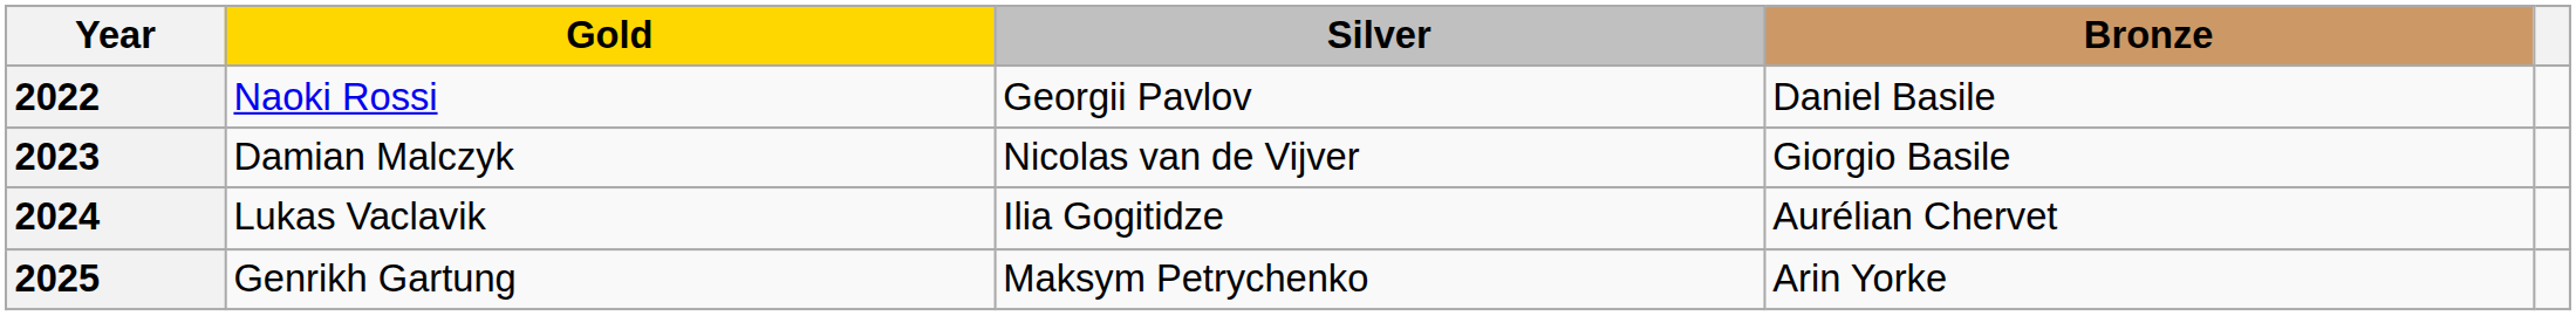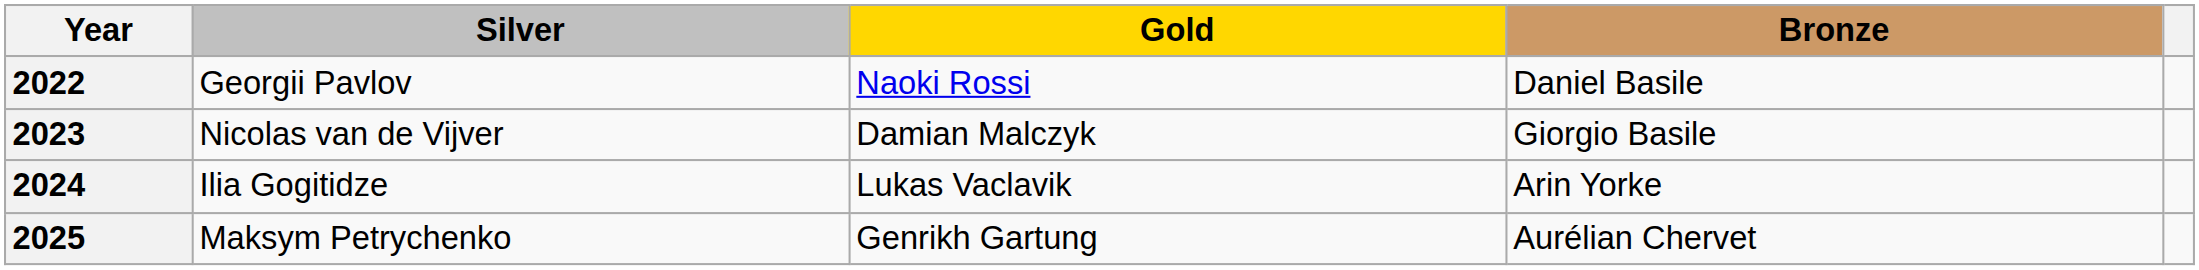columns swapped: Gold <-> Silver
2024 | Bronze: Aurélian Chervet -> Arin Yorke
2025 | Bronze: Arin Yorke -> Aurélian Chervet
